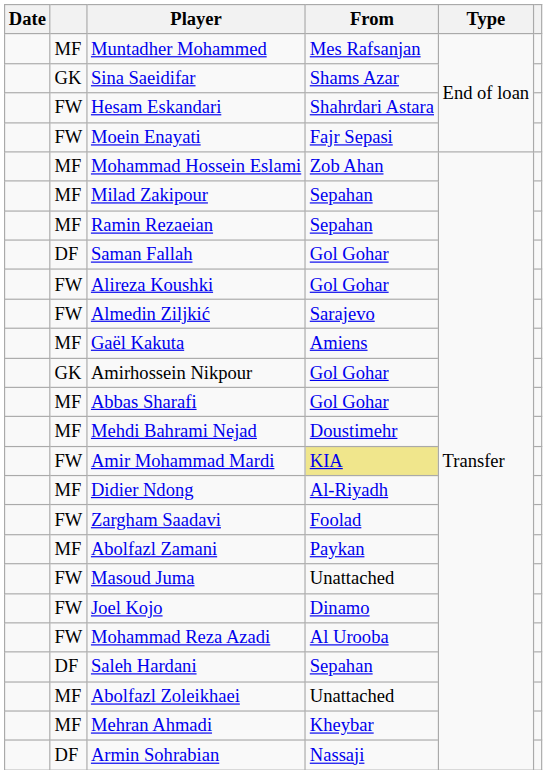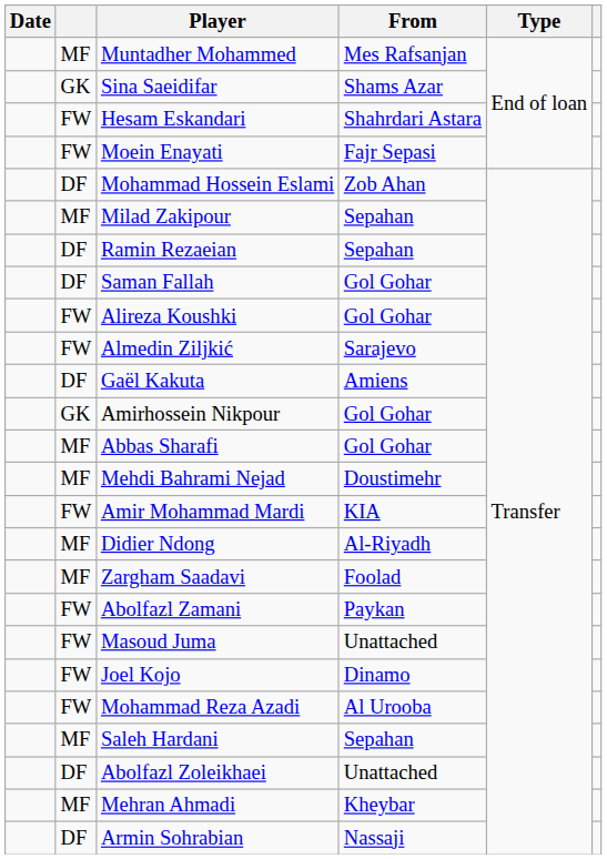Mohammad Hossein Eslami | column 2: MF -> DF
Ramin Rezaeian | column 2: MF -> DF
Gaël Kakuta | column 2: MF -> DF
Amir Mohammad Mardi | From: khaki background -> no background
Zargham Saadavi | column 2: FW -> MF
Abolfazl Zamani | column 2: MF -> FW
Saleh Hardani | column 2: DF -> MF
Abolfazl Zoleikhaei | column 2: MF -> DF
